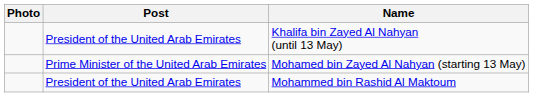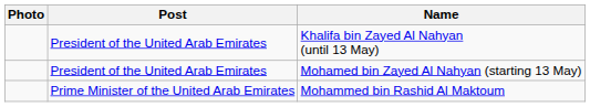Mohamed bin Zayed Al Nahyan (starting 13 May) | Post: Prime Minister of the United Arab Emirates -> President of the United Arab Emirates
Mohammed bin Rashid Al Maktoum | Post: President of the United Arab Emirates -> Prime Minister of the United Arab Emirates
